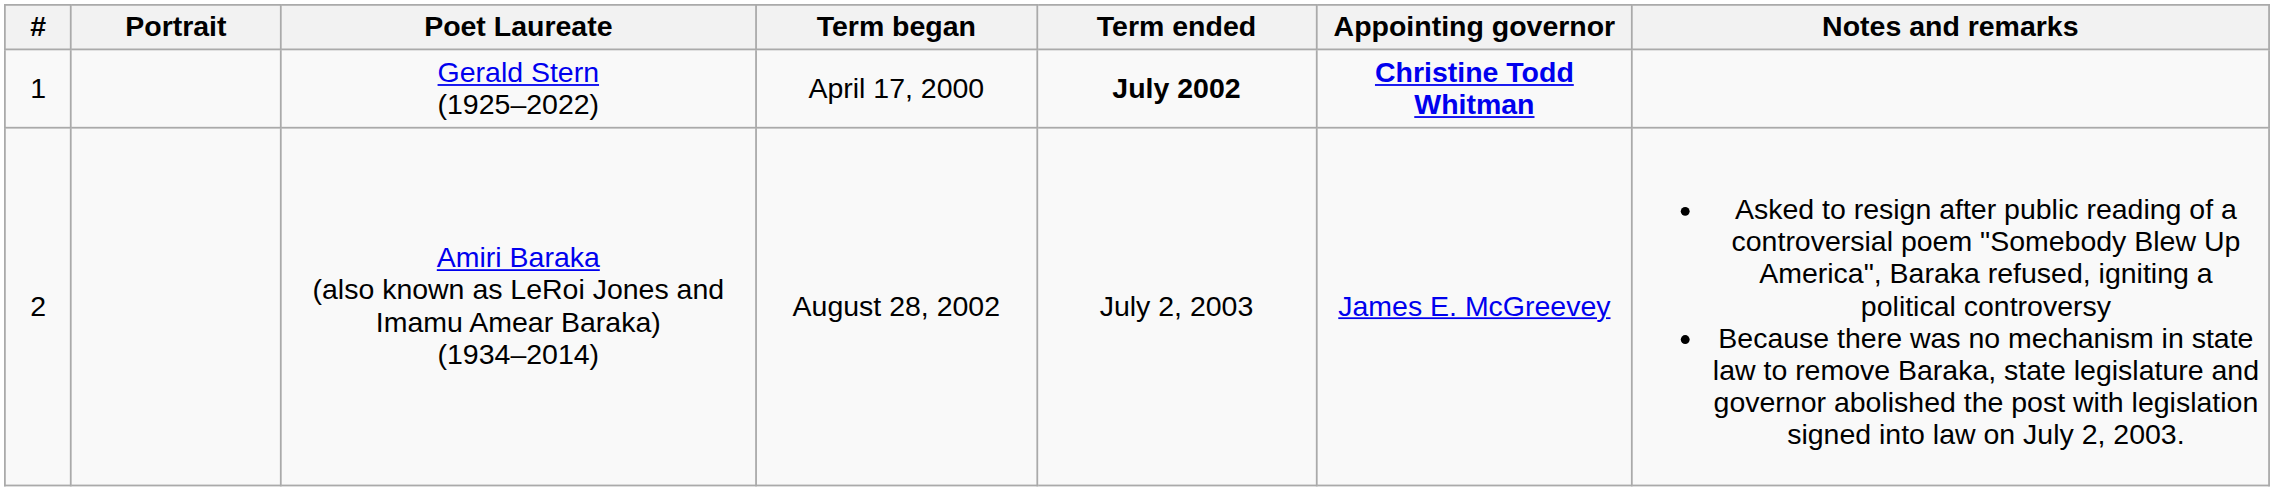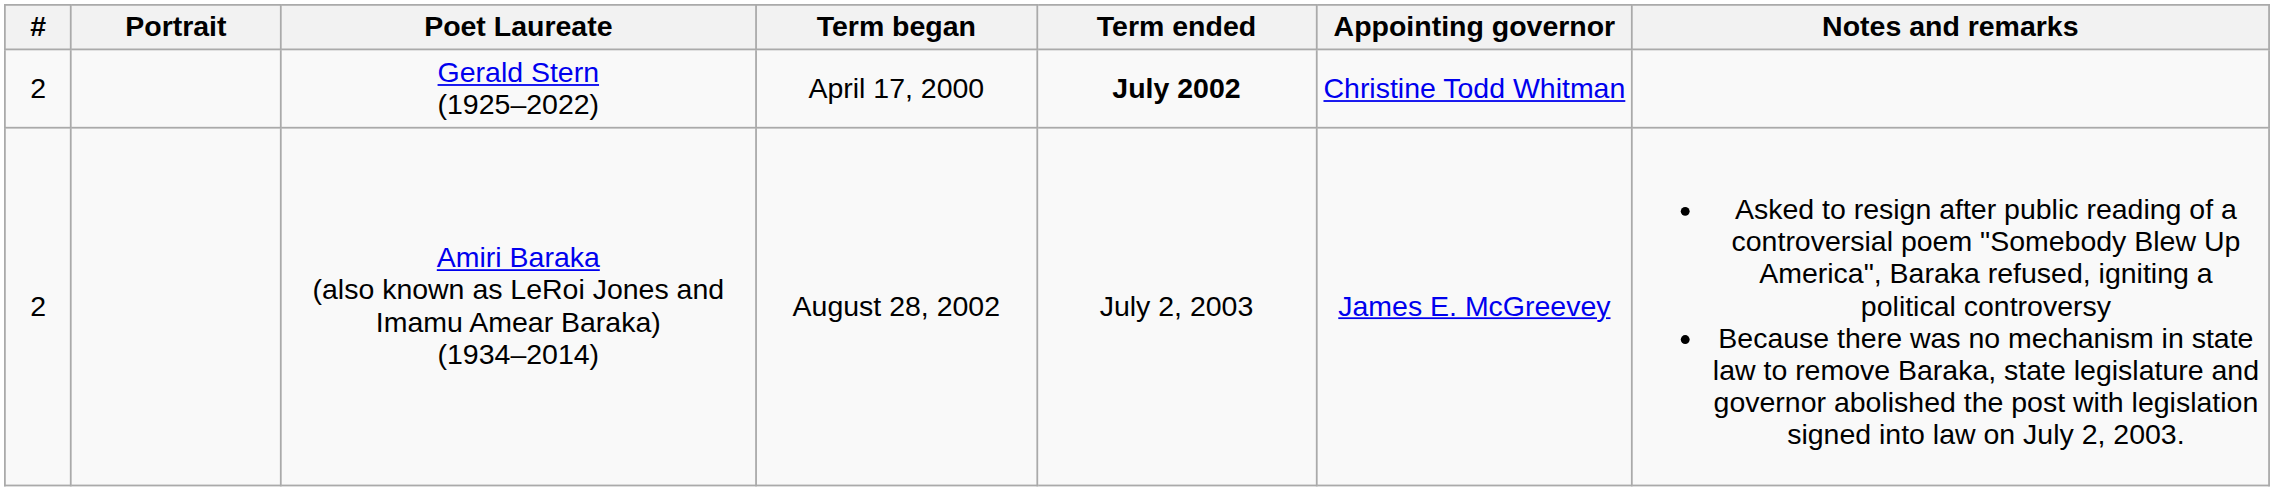Gerald Stern (1925–2022) | #: 1 -> 2
Gerald Stern (1925–2022) | Appointing governor: bold -> normal
